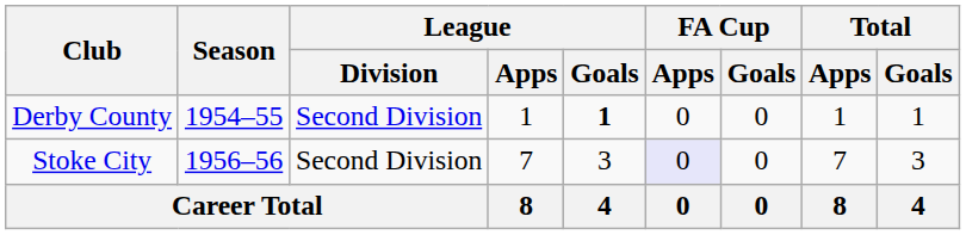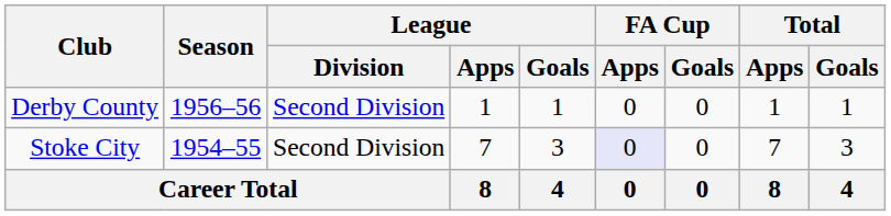Derby County | Season: 1954–55 -> 1956–56
Derby County | League / Goals: bold -> normal
Stoke City | Season: 1956–56 -> 1954–55
